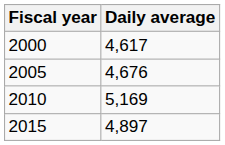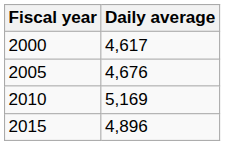2015 | Daily average: 4,897 -> 4,896
